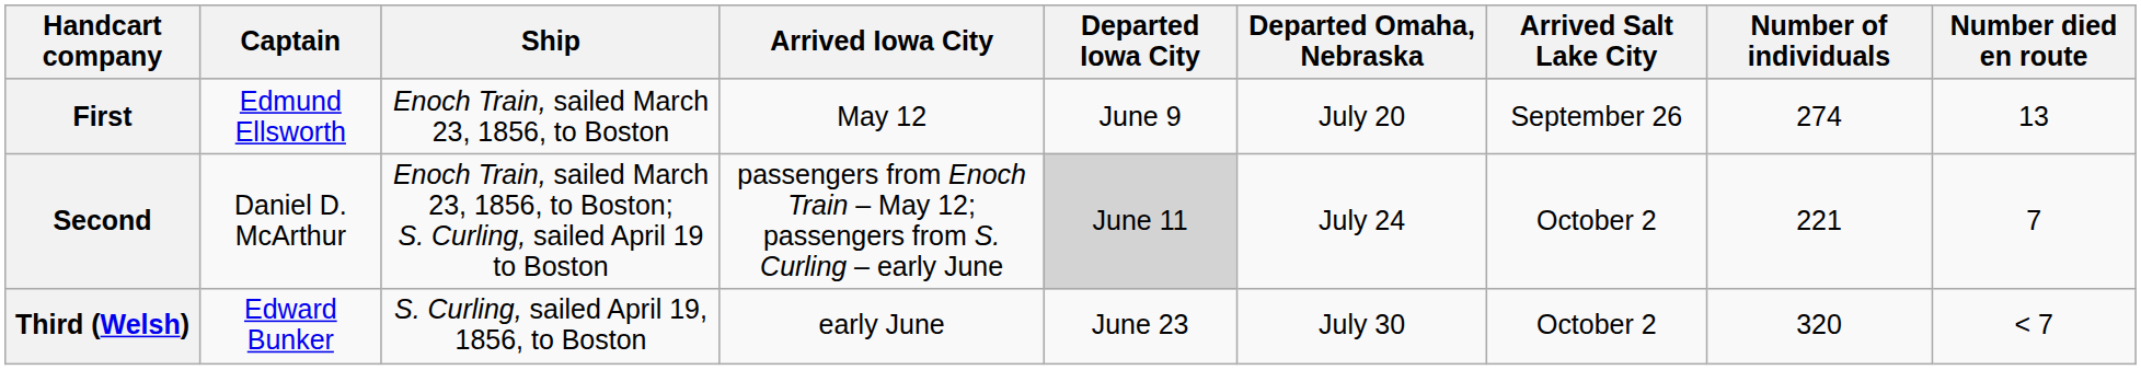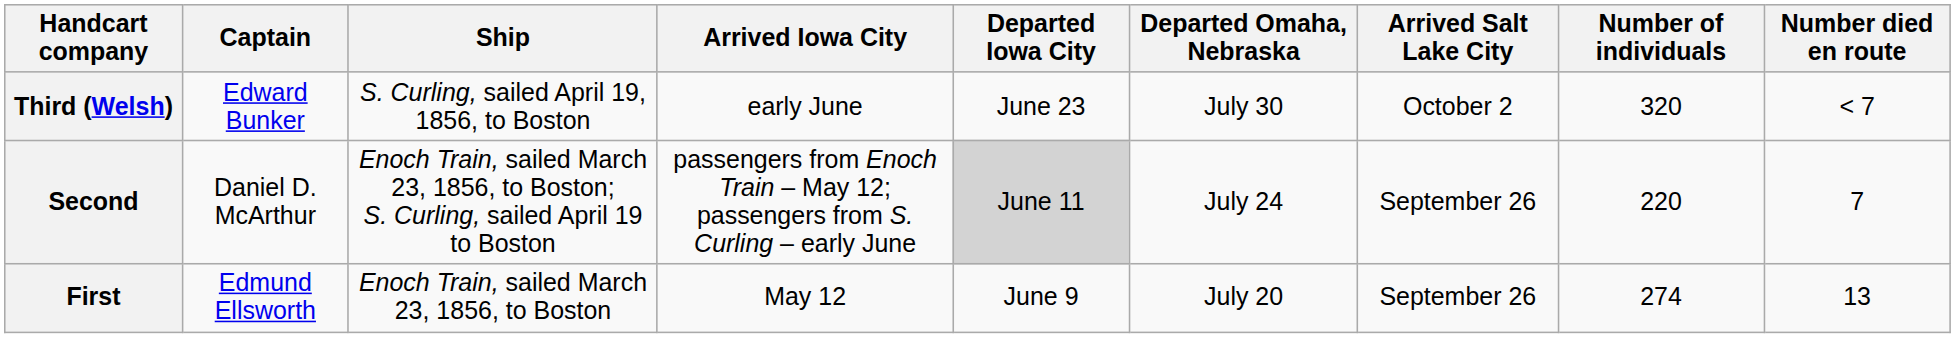rows swapped: First <-> Third (Welsh)
Second | Arrived Salt Lake City: October 2 -> September 26
Second | Number of individuals: 221 -> 220
